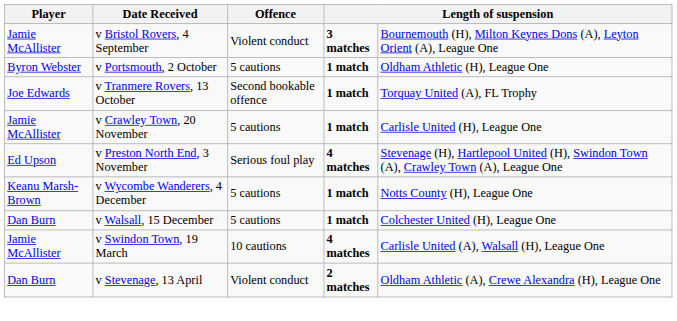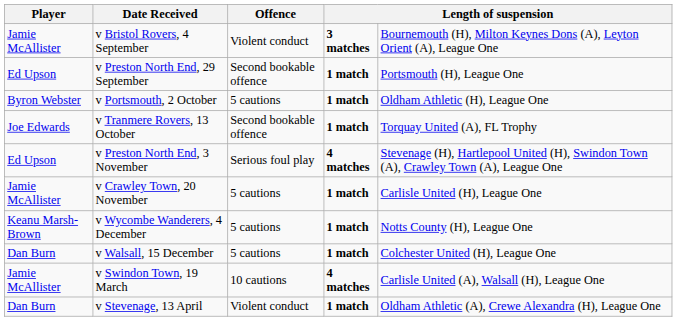+ row: Ed Upson | v Preston North End, 29 September | Second bookable offence | 1 match | Portsmouth (H), League One
rows swapped: v Preston North End, 3 November <-> v Crawley Town, 20 November
v Stevenage, 13 April | column 4: 2 matches -> 1 match
